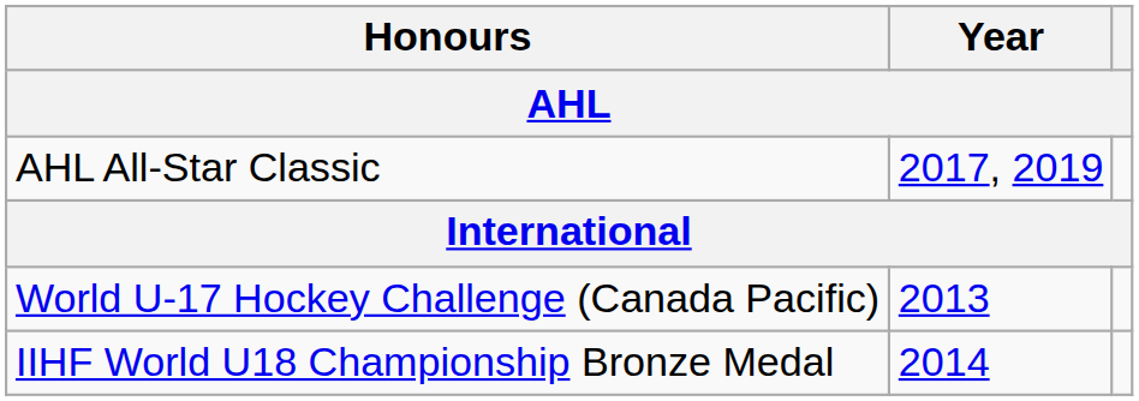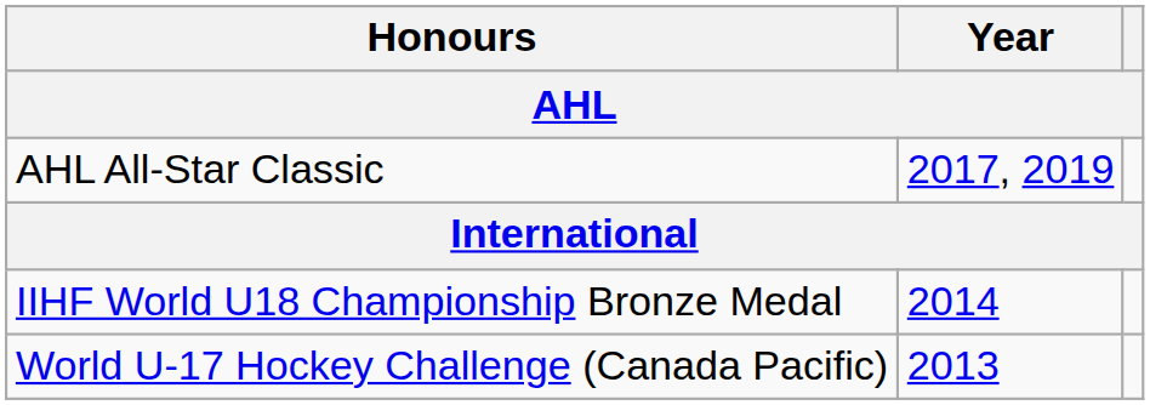rows swapped: World U-17 Hockey Challenge (Canada Pacific) <-> IIHF World U18 Championship Bronze Medal
